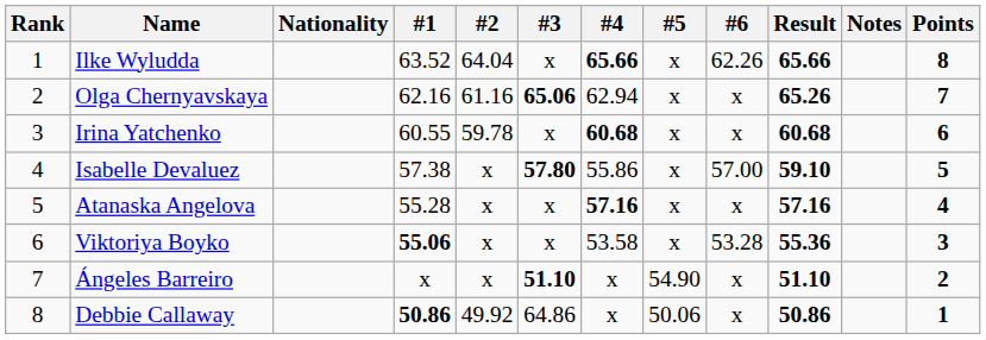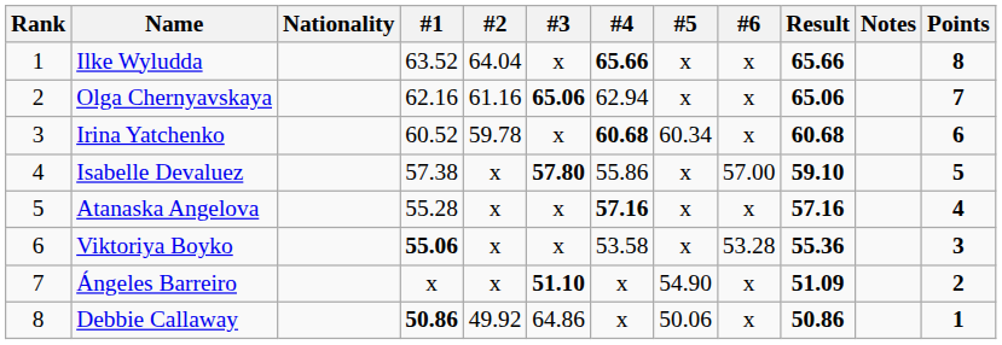Ilke Wyludda | #6: 62.26 -> x
Olga Chernyavskaya | Result: 65.26 -> 65.06
Irina Yatchenko | #1: 60.55 -> 60.52
Irina Yatchenko | #5: x -> 60.34
Ángeles Barreiro | Result: 51.10 -> 51.09
